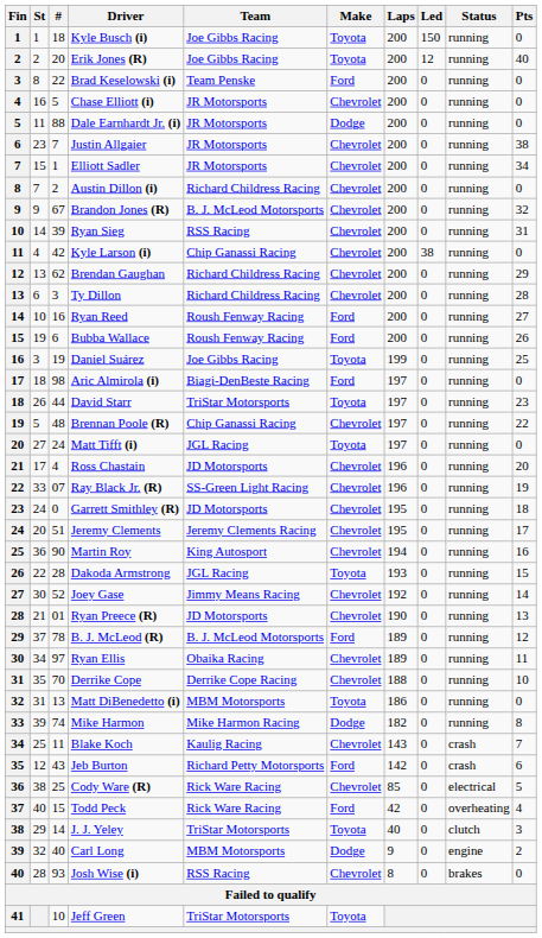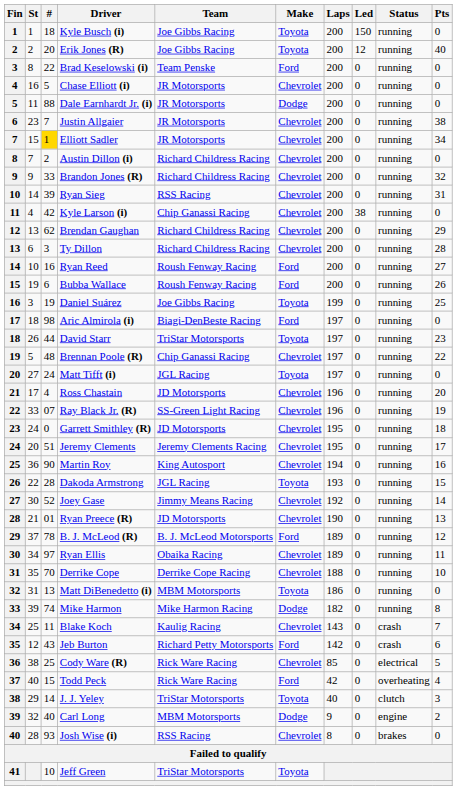Elliott Sadler | #: no background -> gold background
Brandon Jones (R) | #: 67 -> 33
Brandon Jones (R) | Team: B. J. McLeod Motorsports -> Richard Childress Racing
